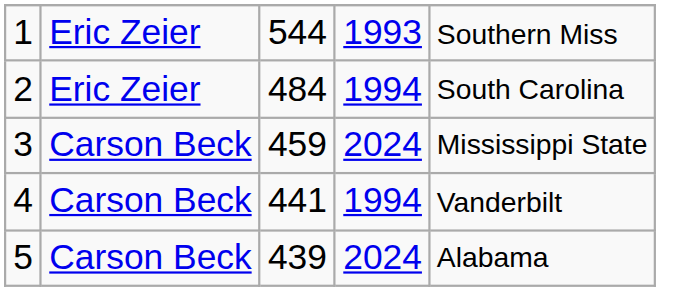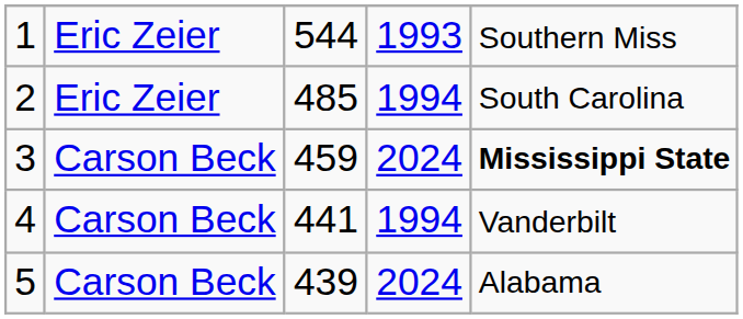2 | column 3: 484 -> 485
3 | column 5: normal -> bold
